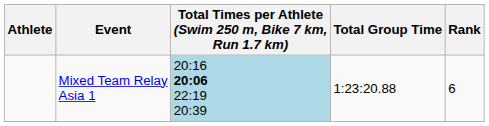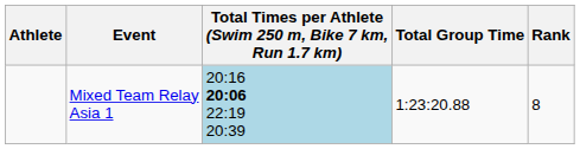Mixed Team Relay Asia 1 | Rank: 6 -> 8
